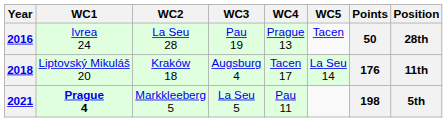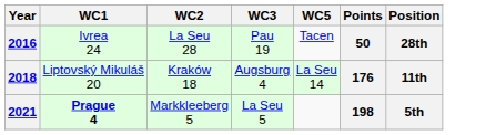- column: WC4 | Prague 13 | Tacen 17 | Pau 11
